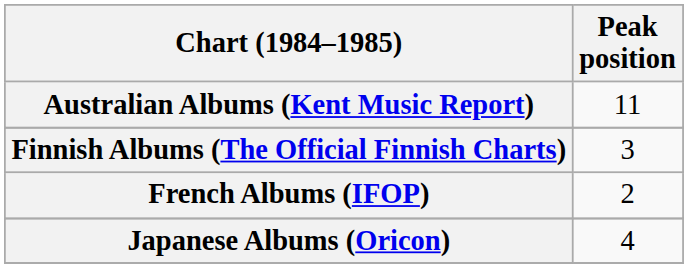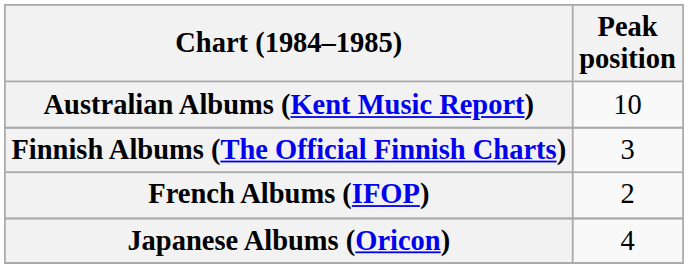Australian Albums (Kent Music Report) | Peak position: 11 -> 10
